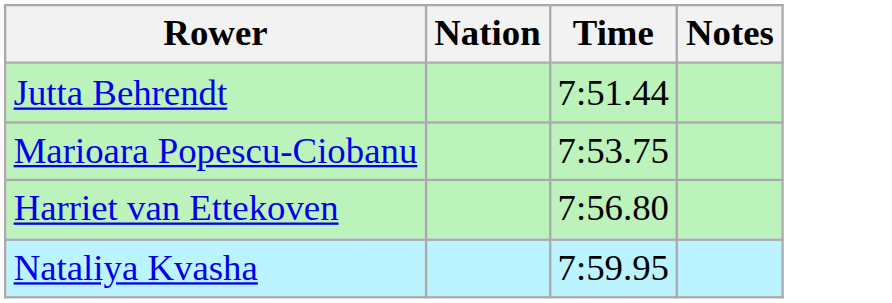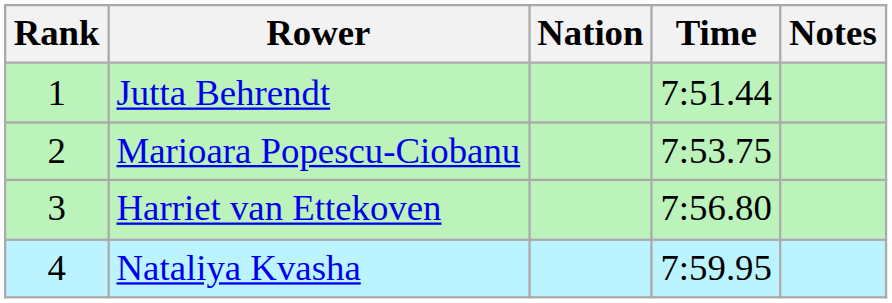+ column: Rank | 1 | 2 | 3 | 4
